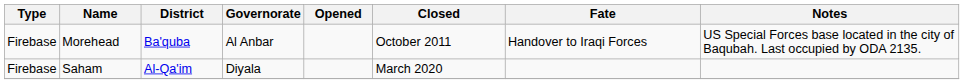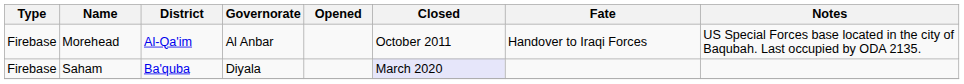Morehead | District: Ba'quba -> Al-Qa'im
Saham | District: Al-Qa'im -> Ba'quba
Saham | Closed: no background -> lavender background
